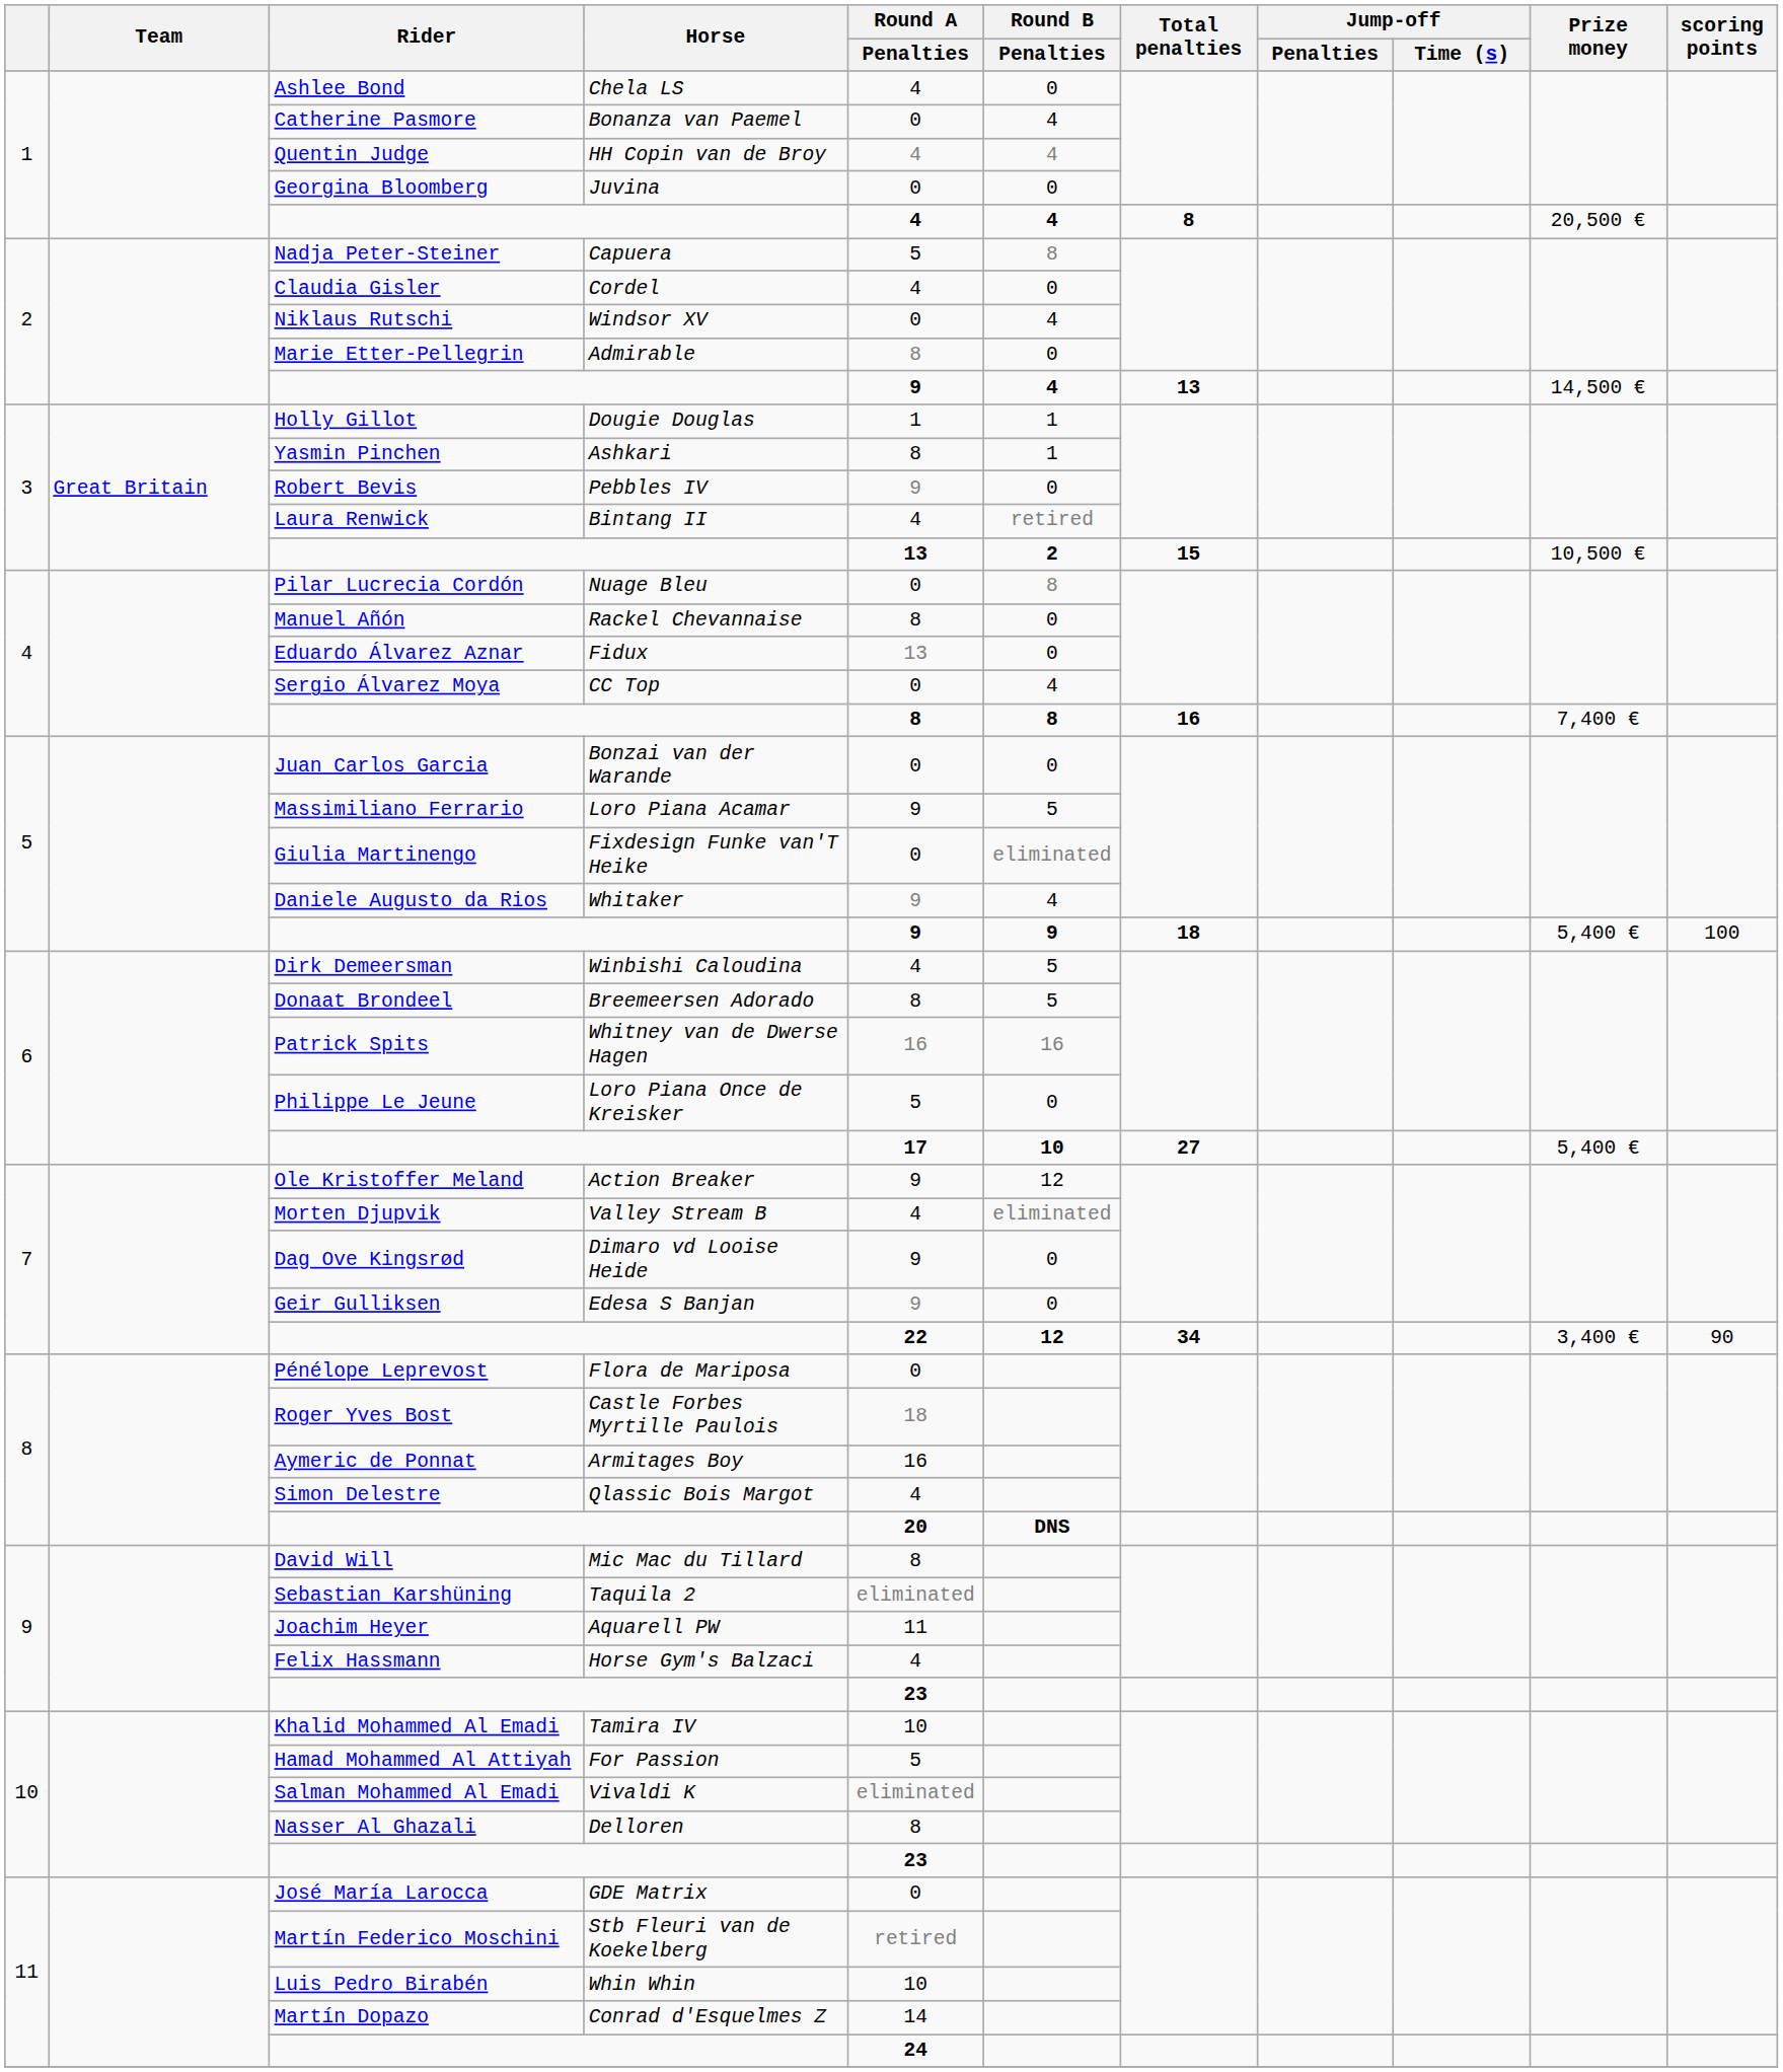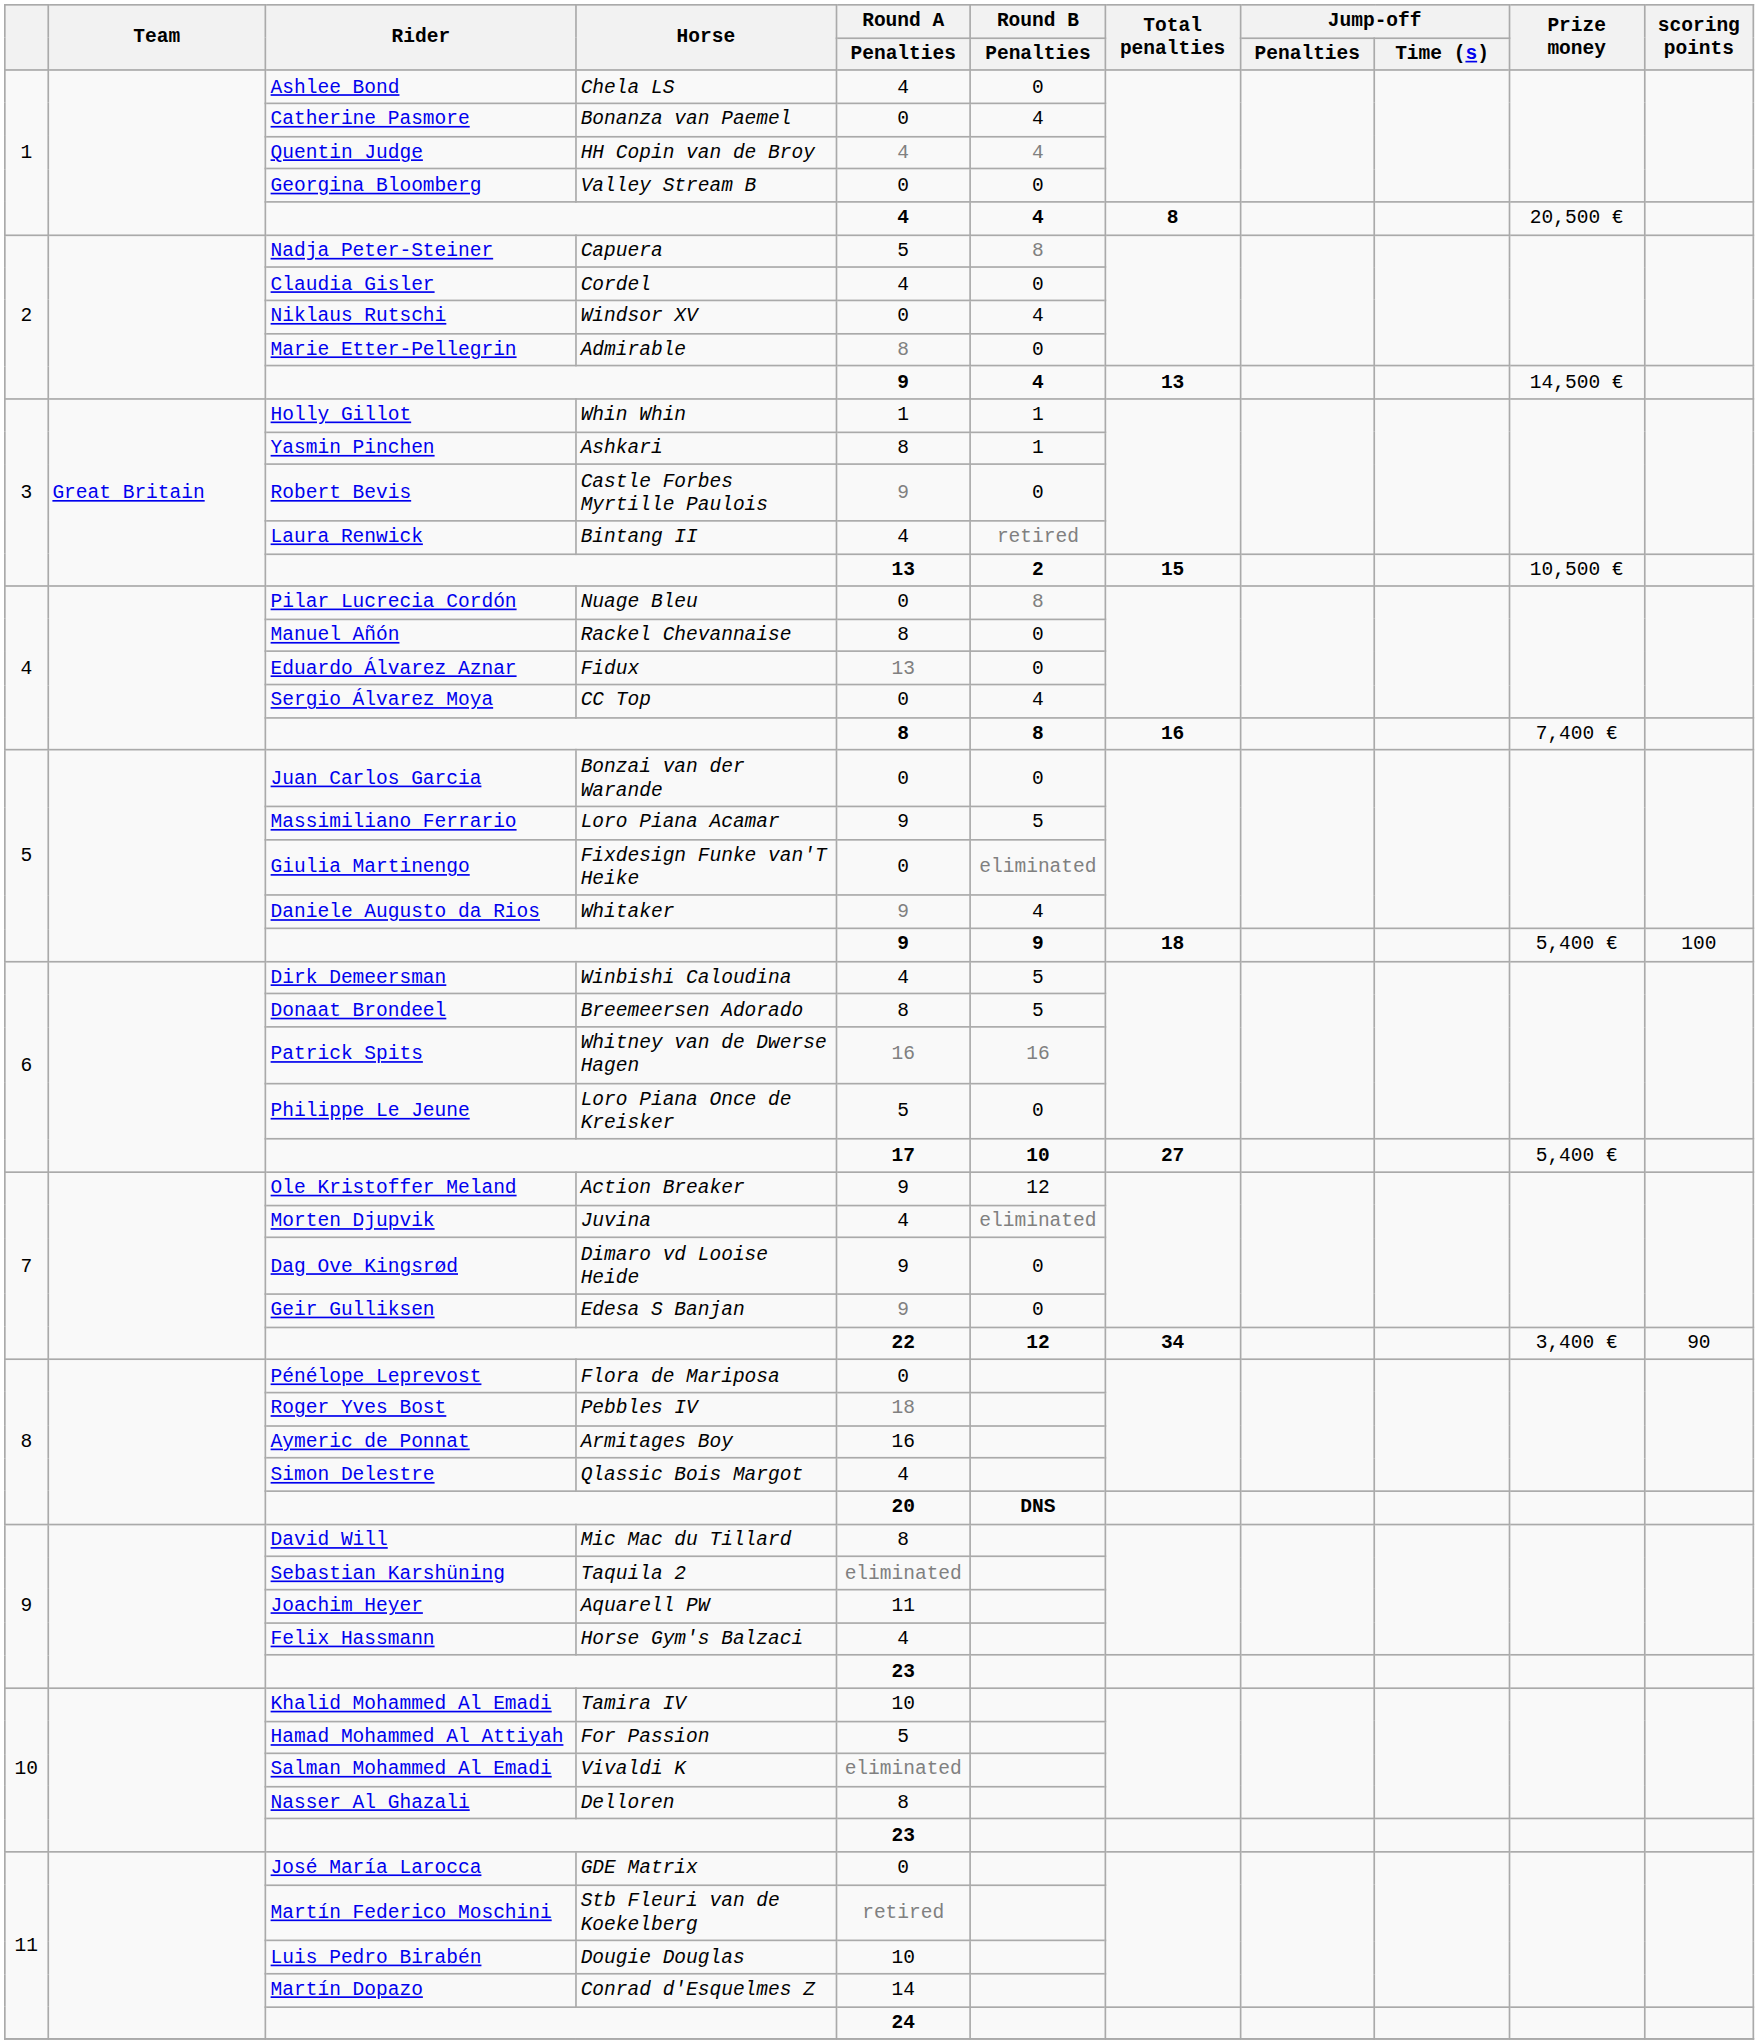Georgina Bloomberg | Horse: Juvina -> Valley Stream B
Holly Gillot | Horse: Dougie Douglas -> Whin Whin
Robert Bevis | Horse: Pebbles IV -> Castle Forbes Myrtille Paulois
Morten Djupvik | Horse: Valley Stream B -> Juvina
Roger Yves Bost | Horse: Castle Forbes Myrtille Paulois -> Pebbles IV
Luis Pedro Birabén | Horse: Whin Whin -> Dougie Douglas
